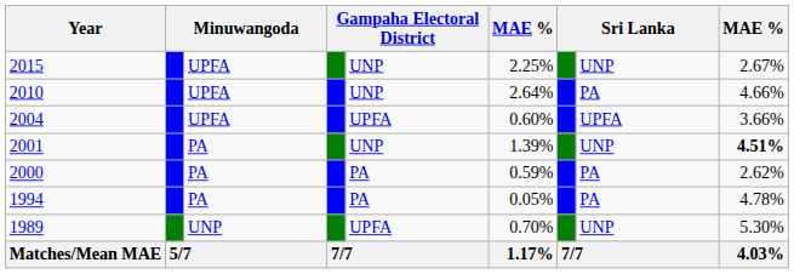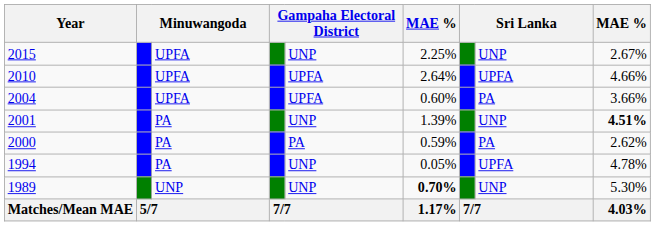2010 | column 5: UNP -> UPFA
2010 | column 8: PA -> UPFA
2004 | column 8: UPFA -> PA
1994 | column 5: PA -> UNP
1994 | column 8: PA -> UPFA
1989 | column 5: UPFA -> UNP
1989 | column 6: normal -> bold
